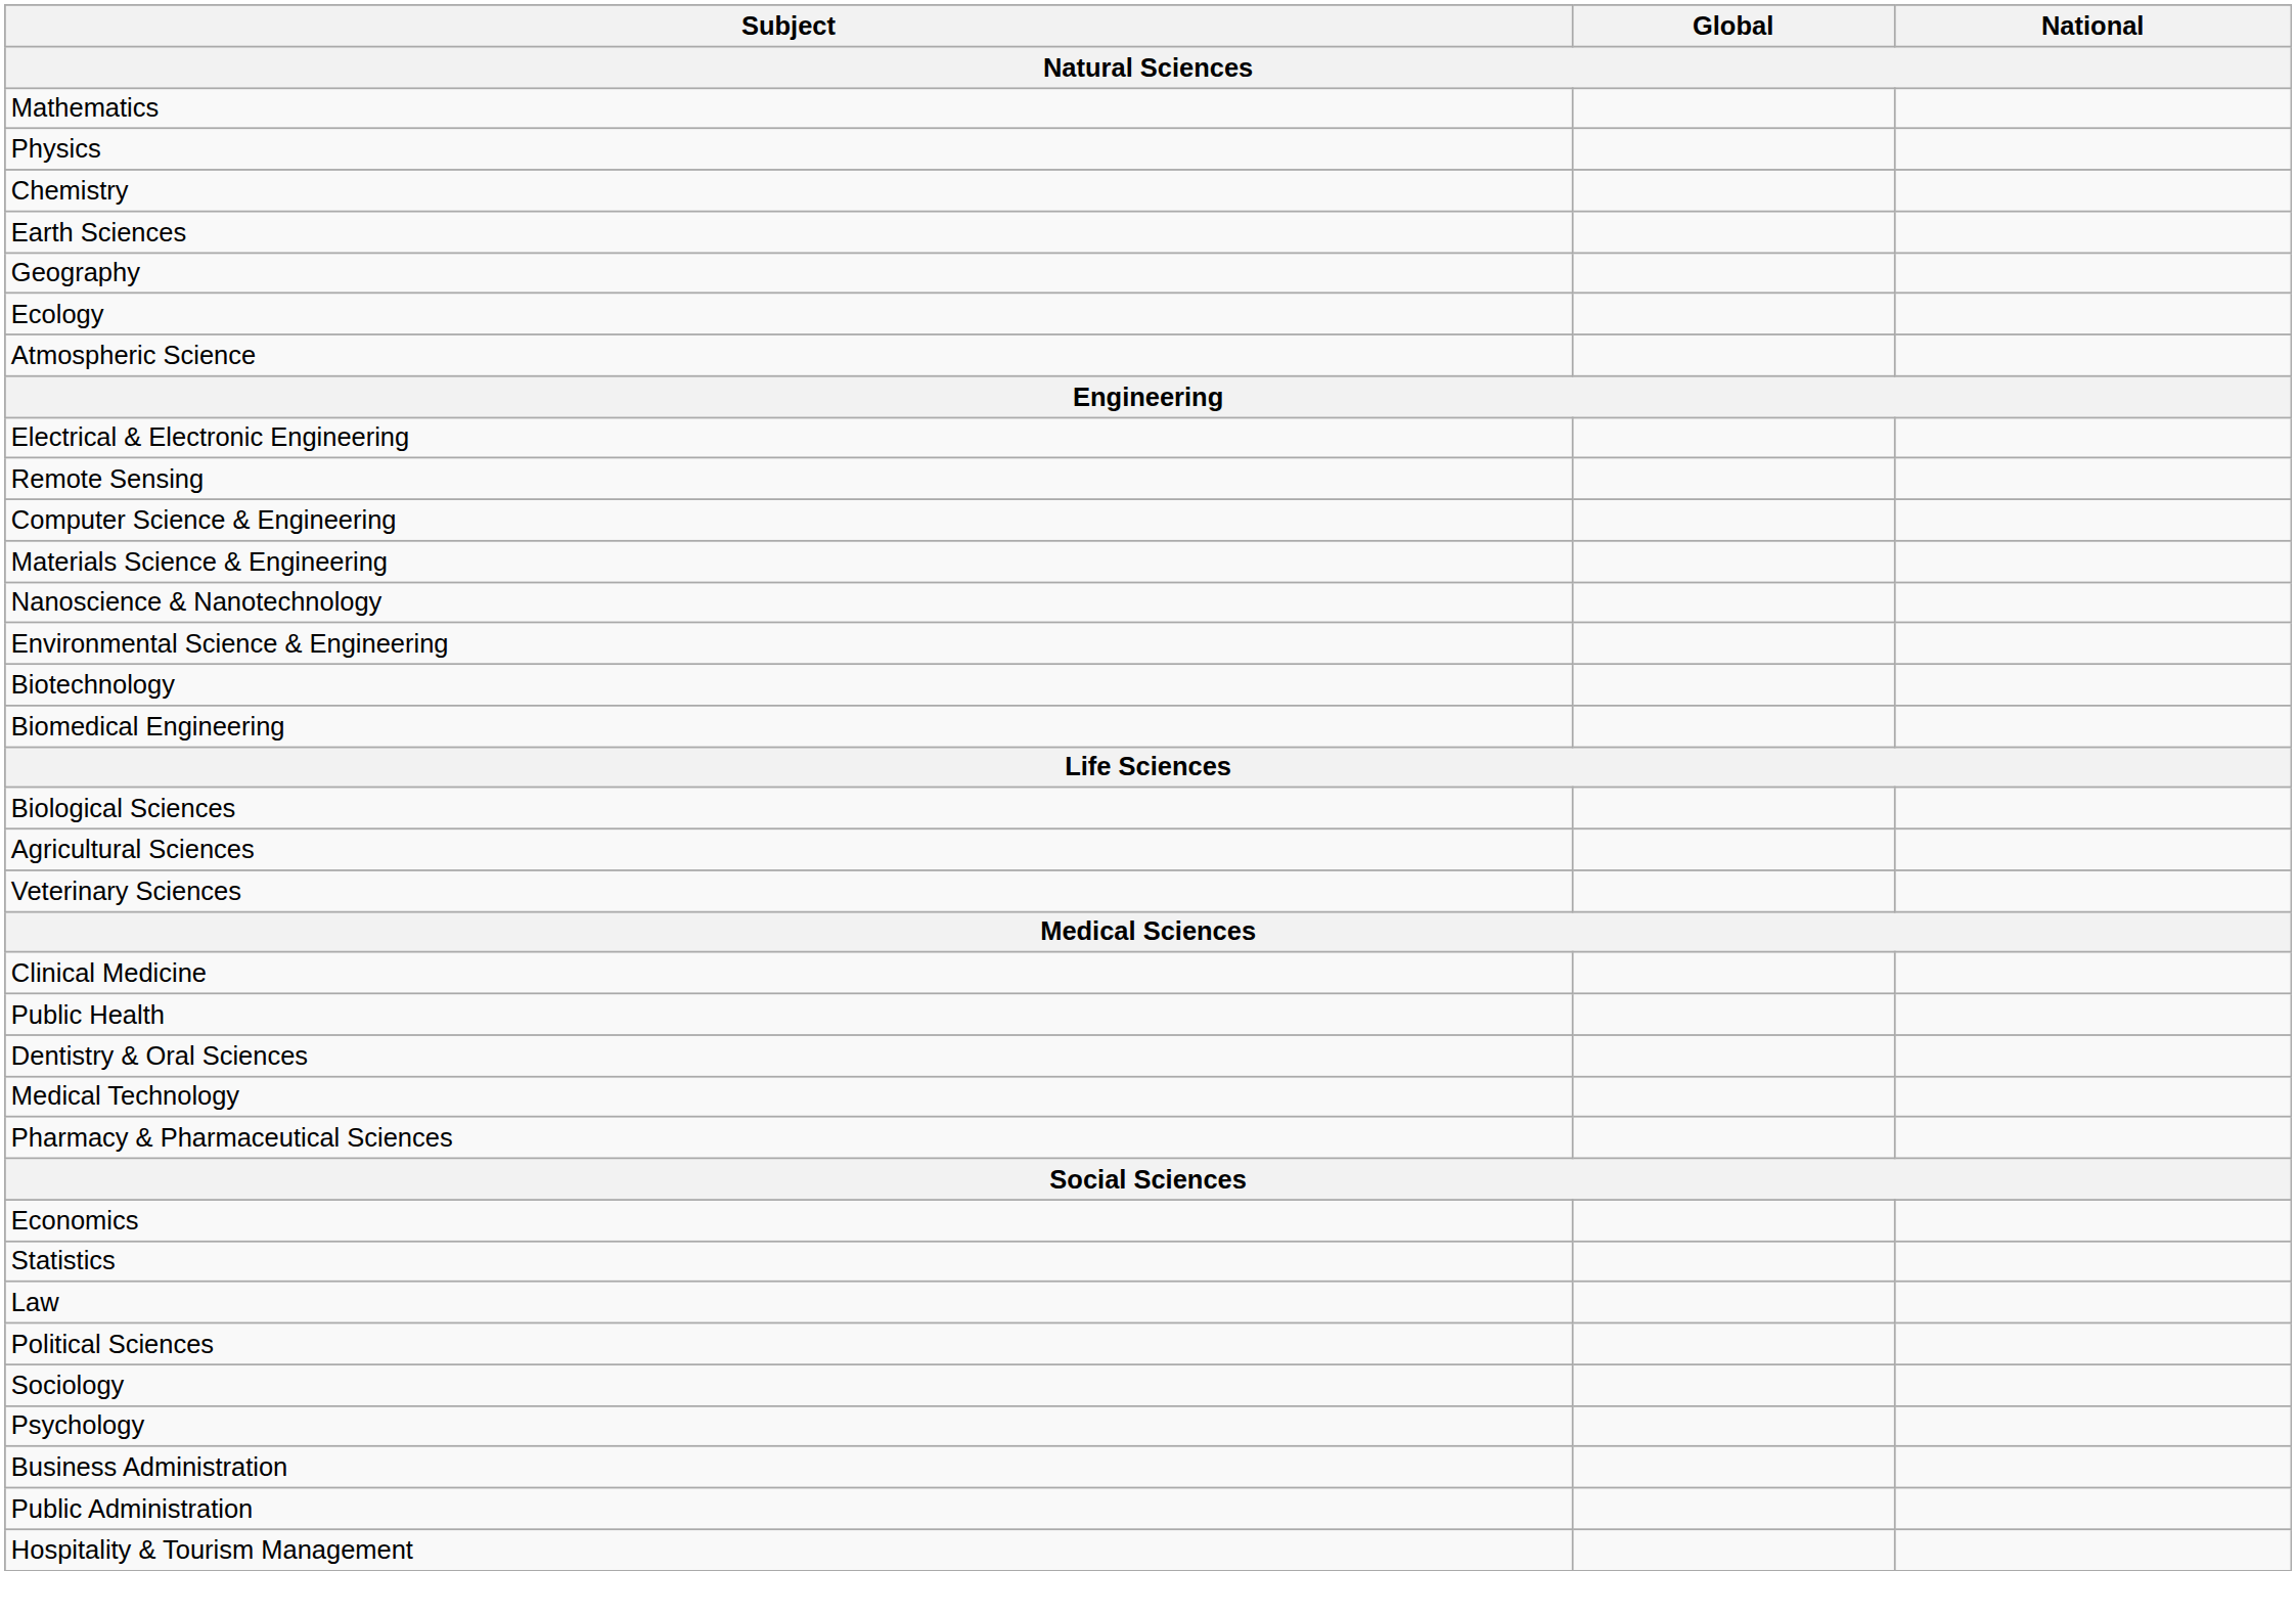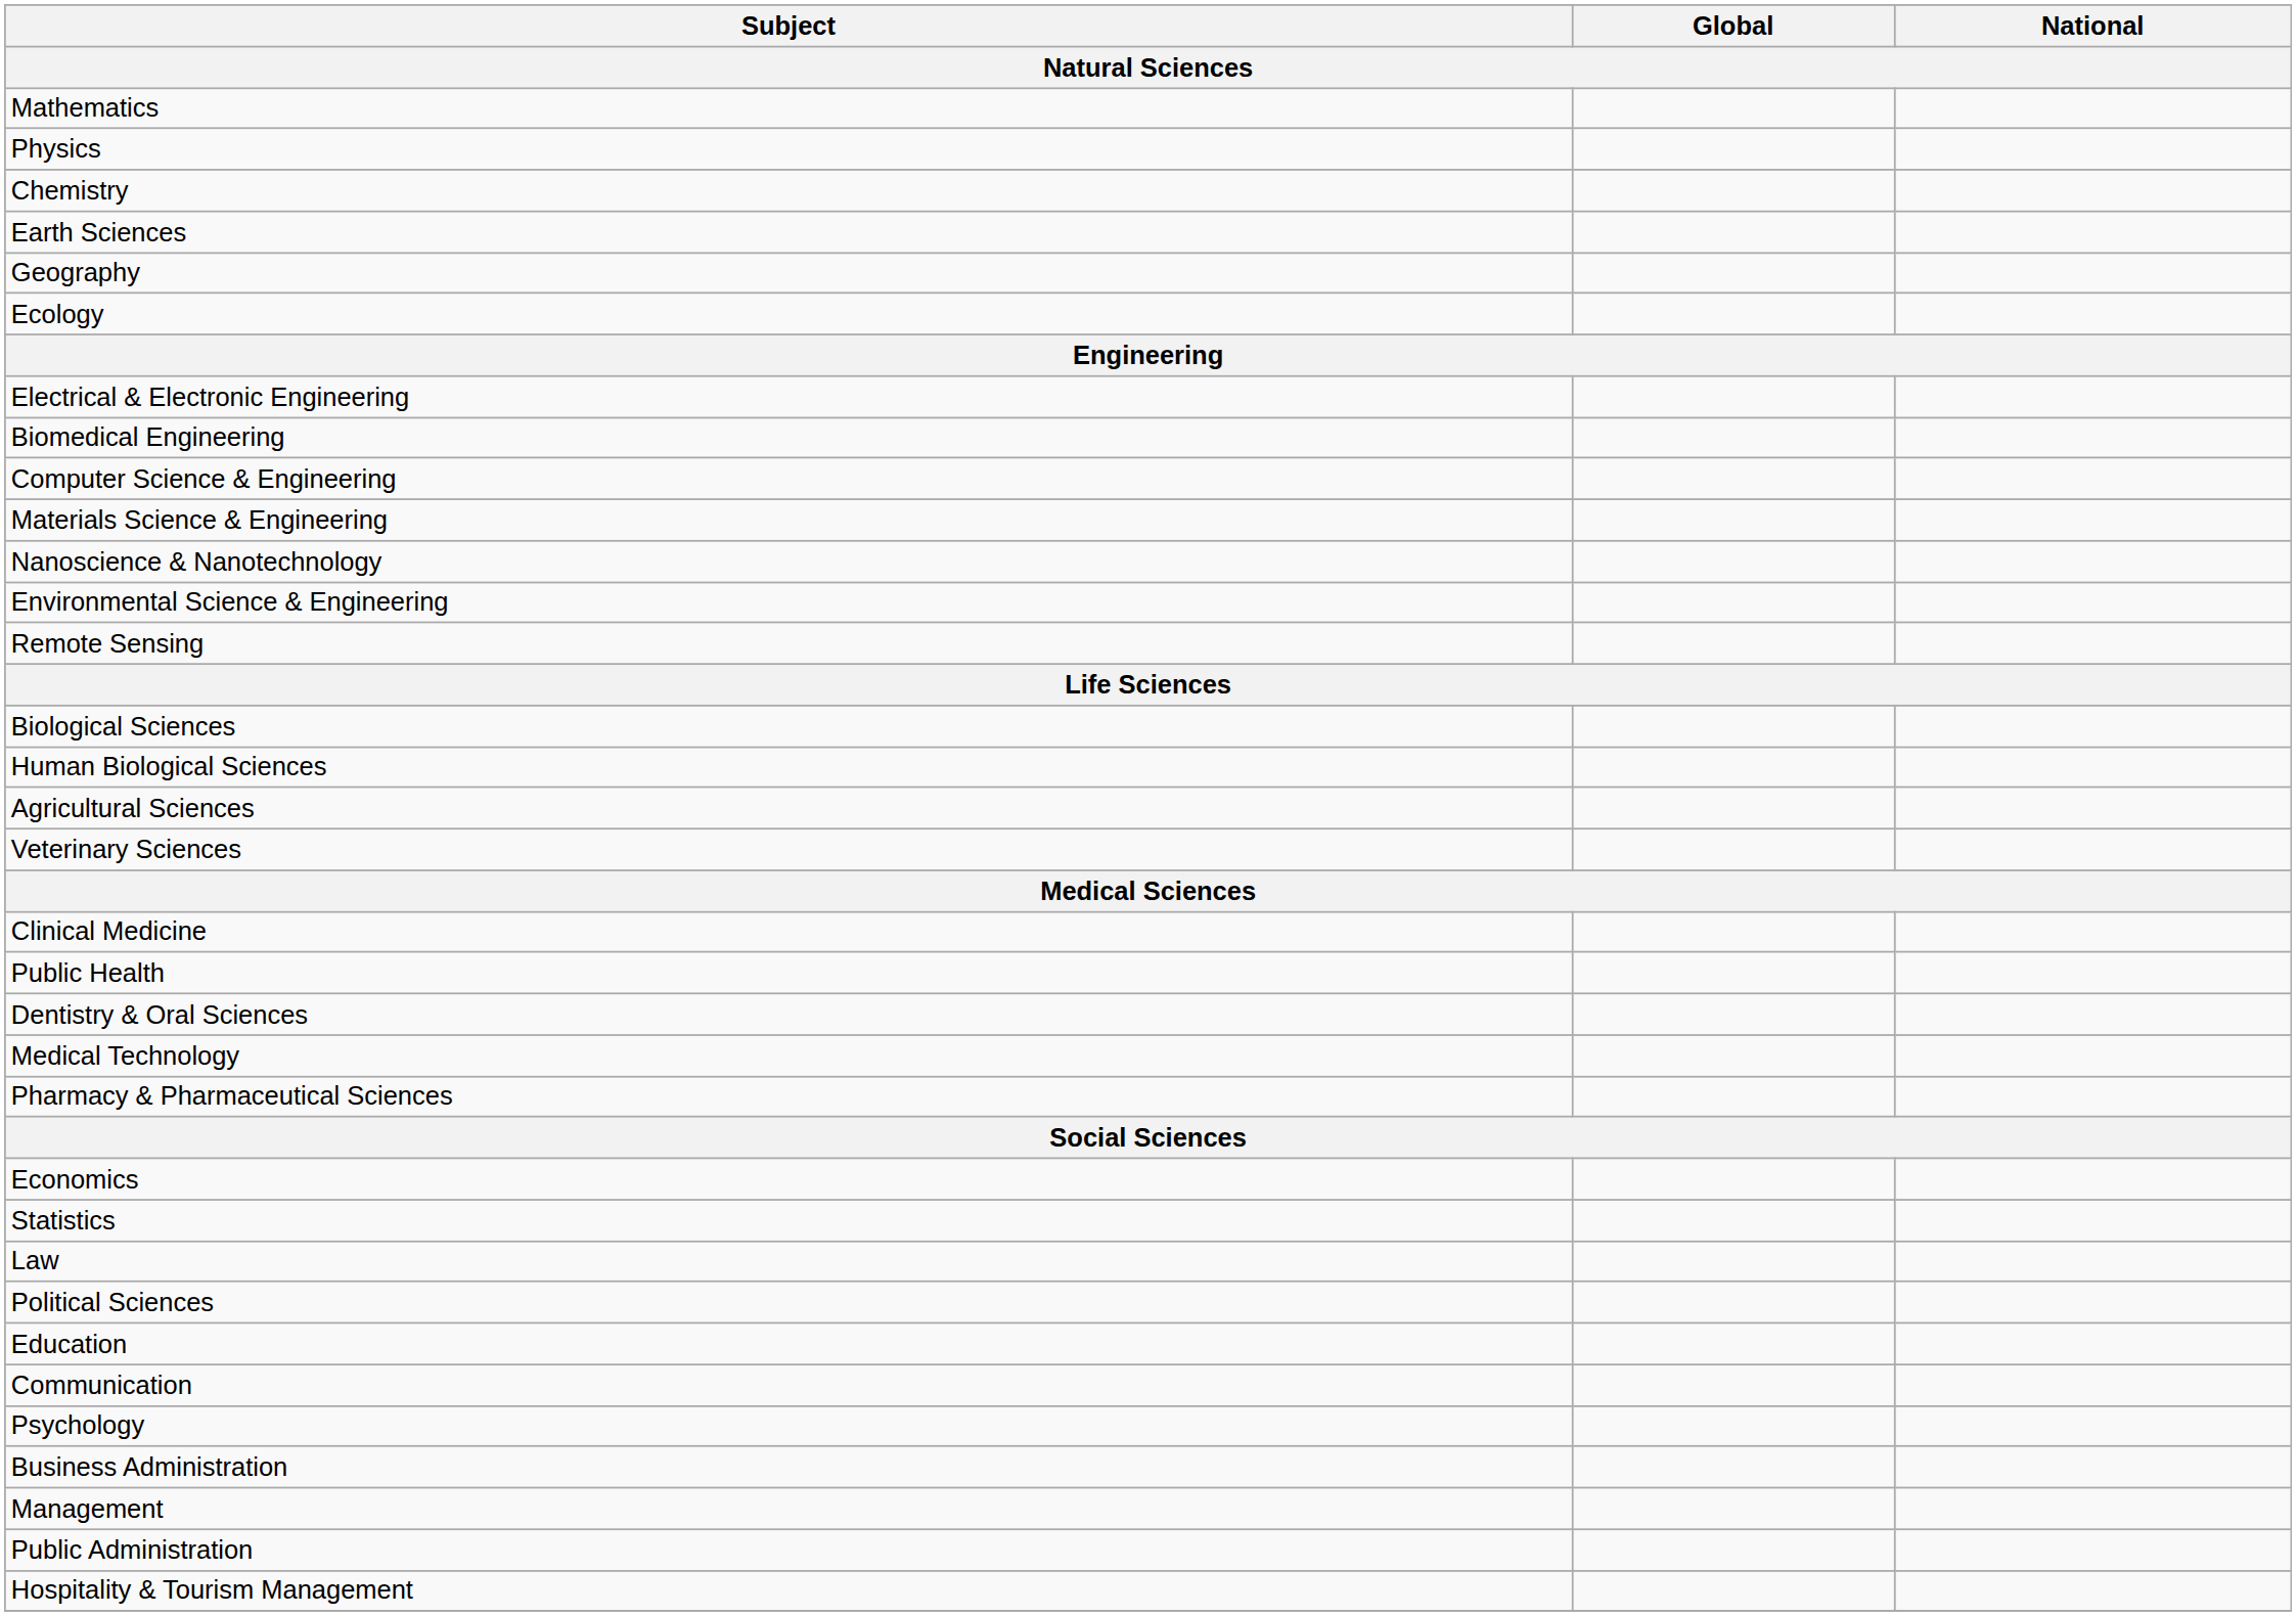- row: Atmospheric Science
rows swapped: Biomedical Engineering <-> Remote Sensing
- row: Biotechnology
+ row: Human Biological Sciences
- row: Sociology
+ row: Education
+ row: Communication
+ row: Management
